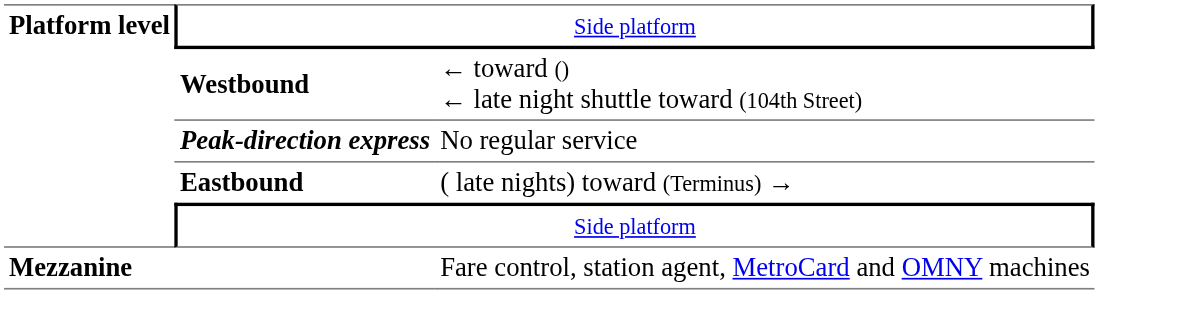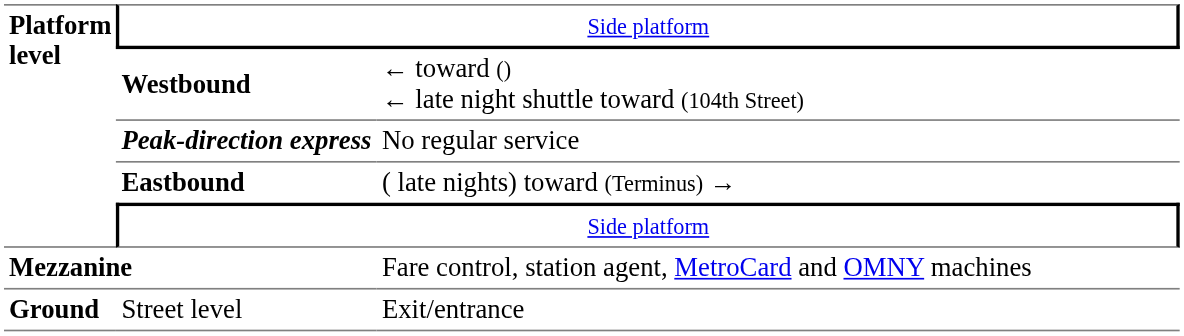+ row: Ground | Street level | Exit/entrance
